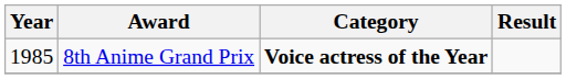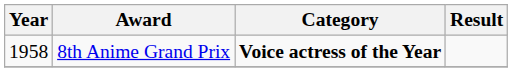8th Anime Grand Prix | Year: 1985 -> 1958
